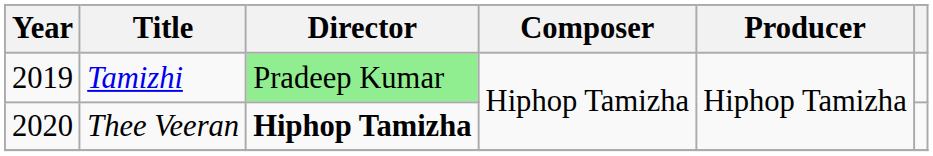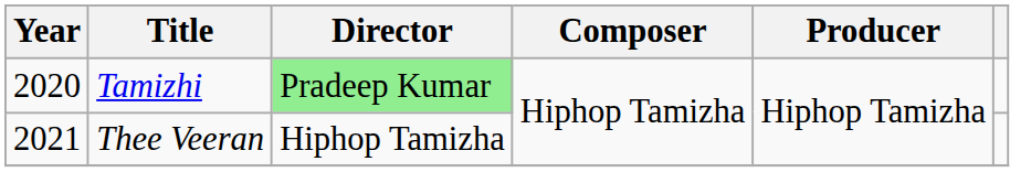Tamizhi | Year: 2019 -> 2020
Thee Veeran | Year: 2020 -> 2021
Thee Veeran | Director: bold -> normal
